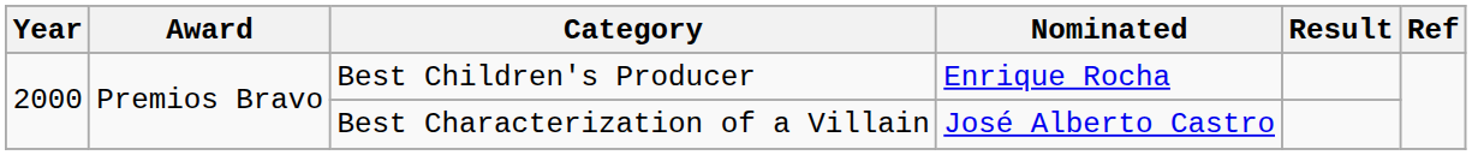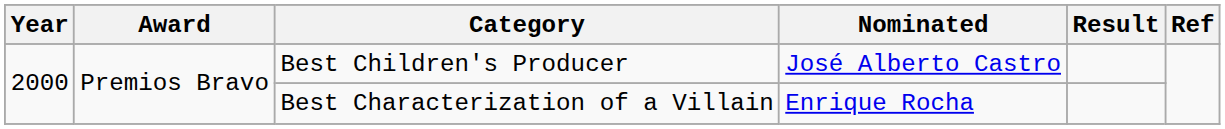Best Children's Producer | Nominated: Enrique Rocha -> José Alberto Castro
Best Characterization of a Villain | Nominated: José Alberto Castro -> Enrique Rocha
